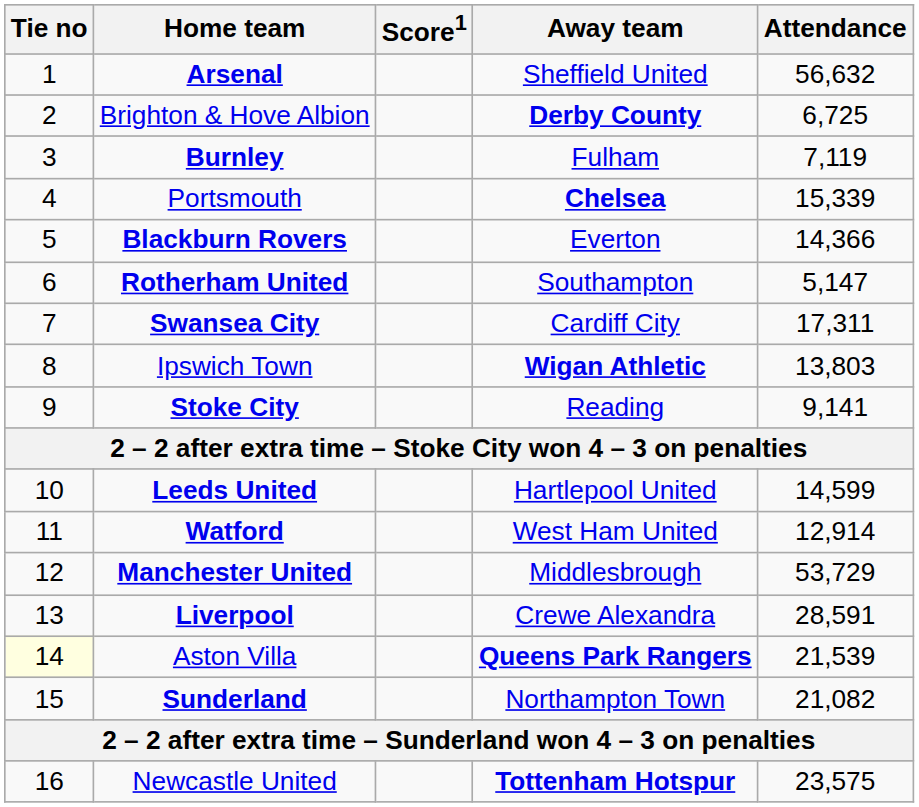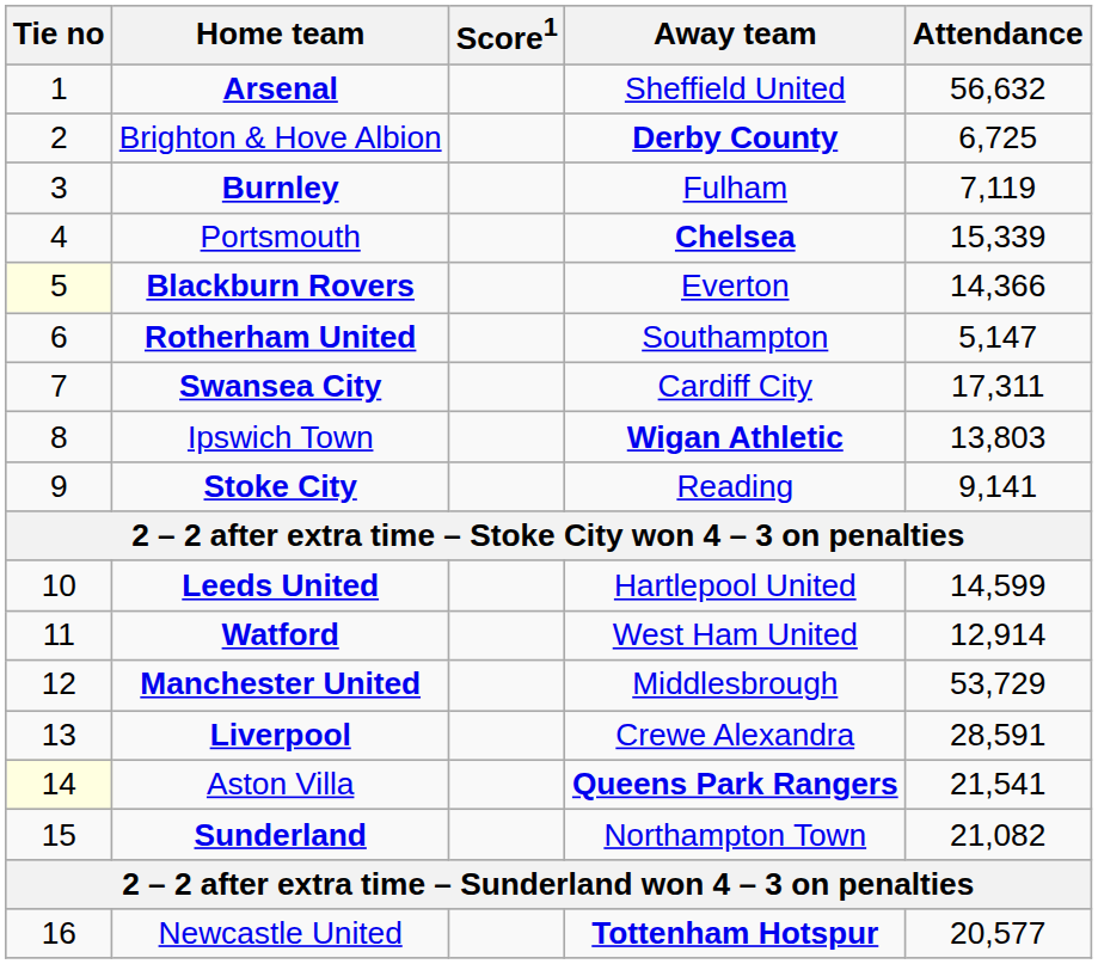Blackburn Rovers | Tie no: no background -> lightyellow background
Aston Villa | Attendance: 21,539 -> 21,541
Newcastle United | Attendance: 23,575 -> 20,577
